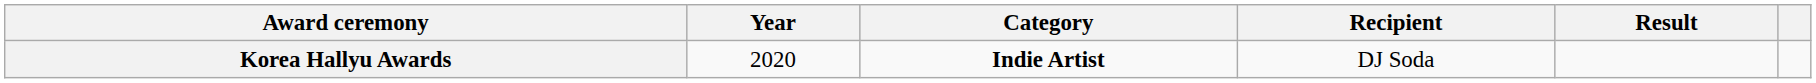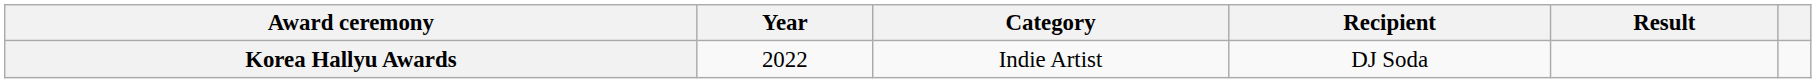Korea Hallyu Awards | Year: 2020 -> 2022
Korea Hallyu Awards | Category: bold -> normal
